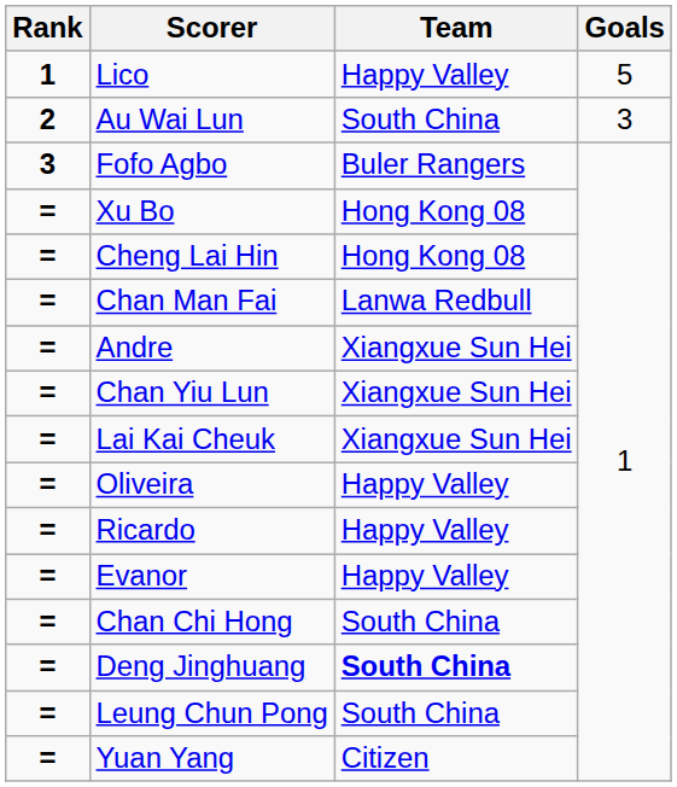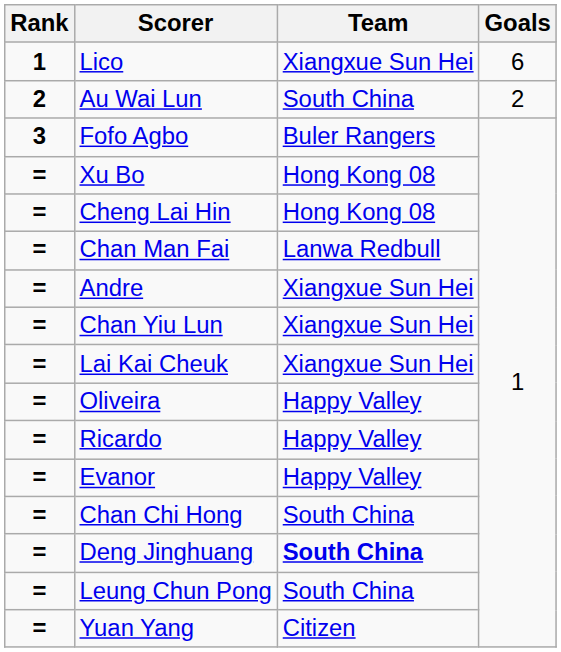Lico | Team: Happy Valley -> Xiangxue Sun Hei
Lico | Goals: 5 -> 6
Au Wai Lun | Goals: 3 -> 2
